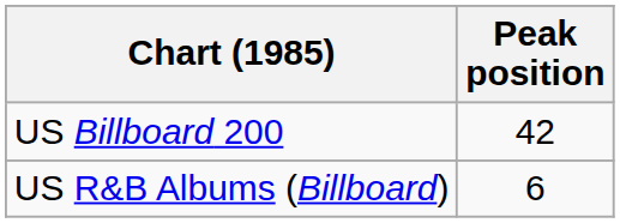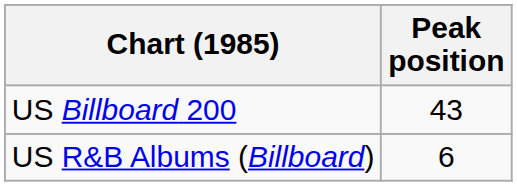US Billboard 200 | Peak position: 42 -> 43
